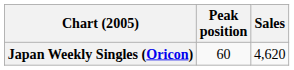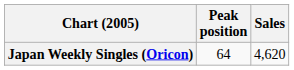Japan Weekly Singles (Oricon) | Peak position: 60 -> 64
